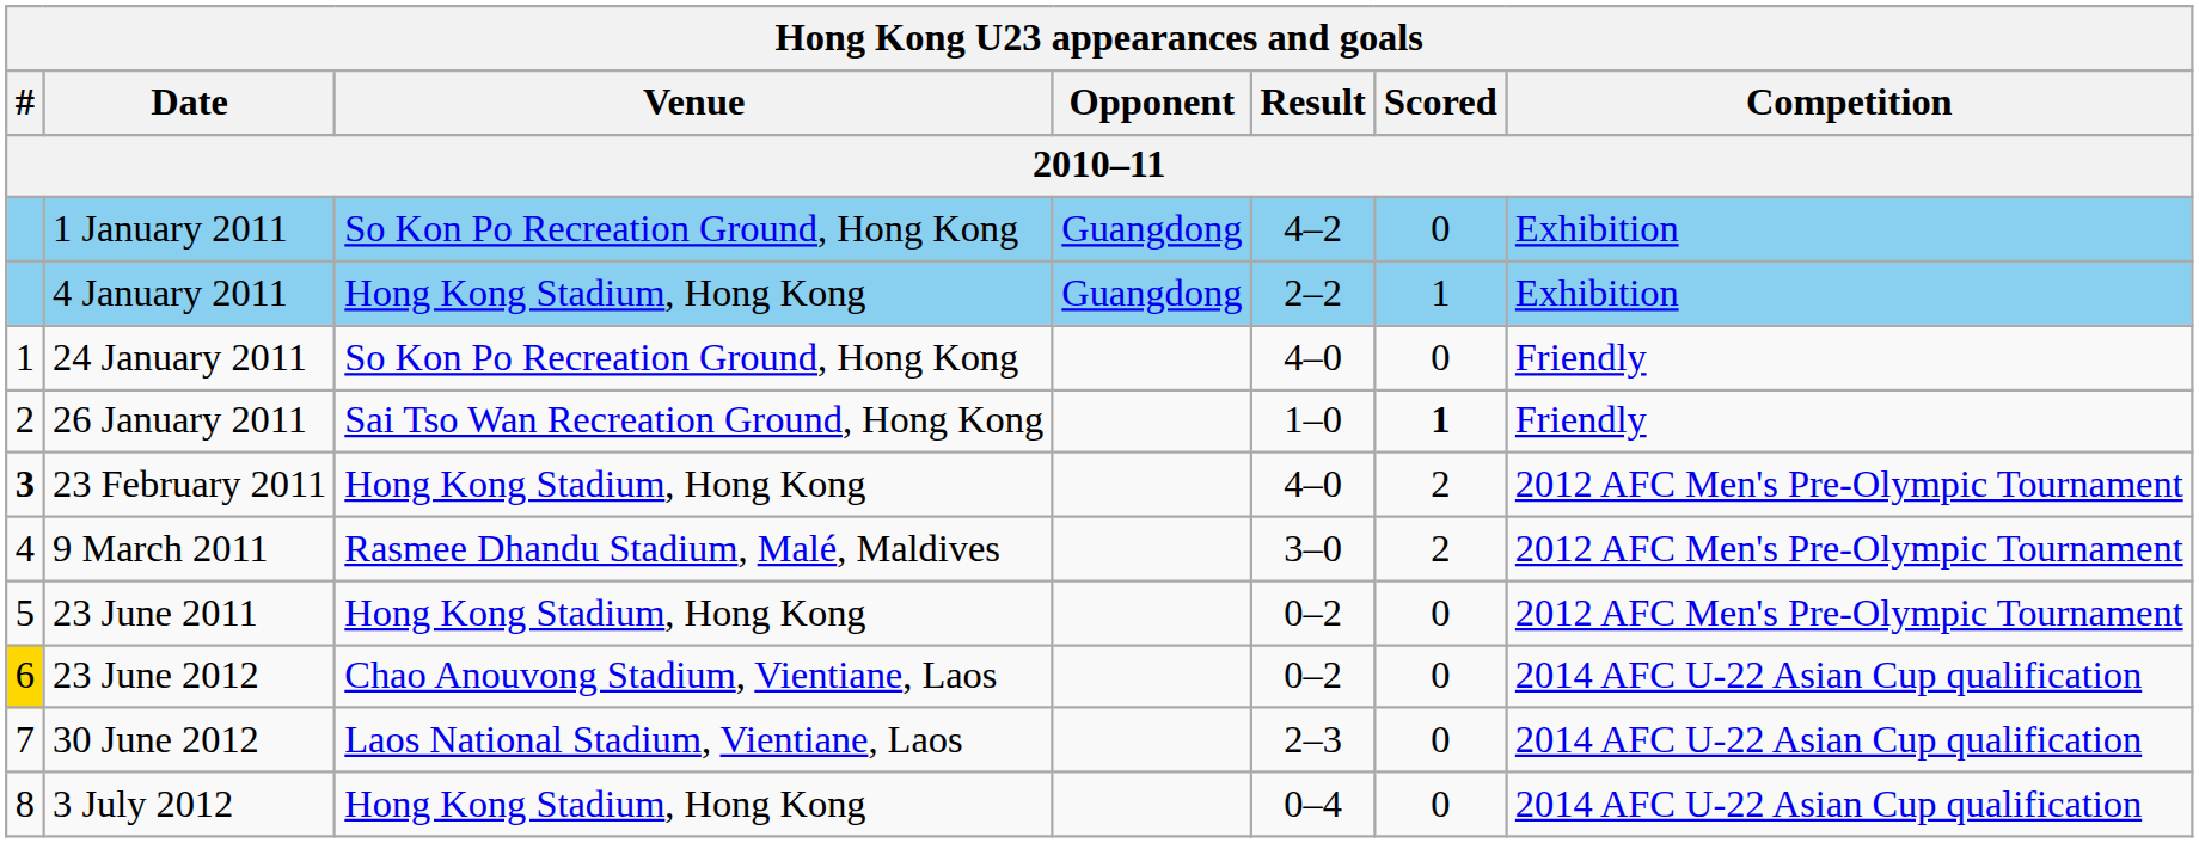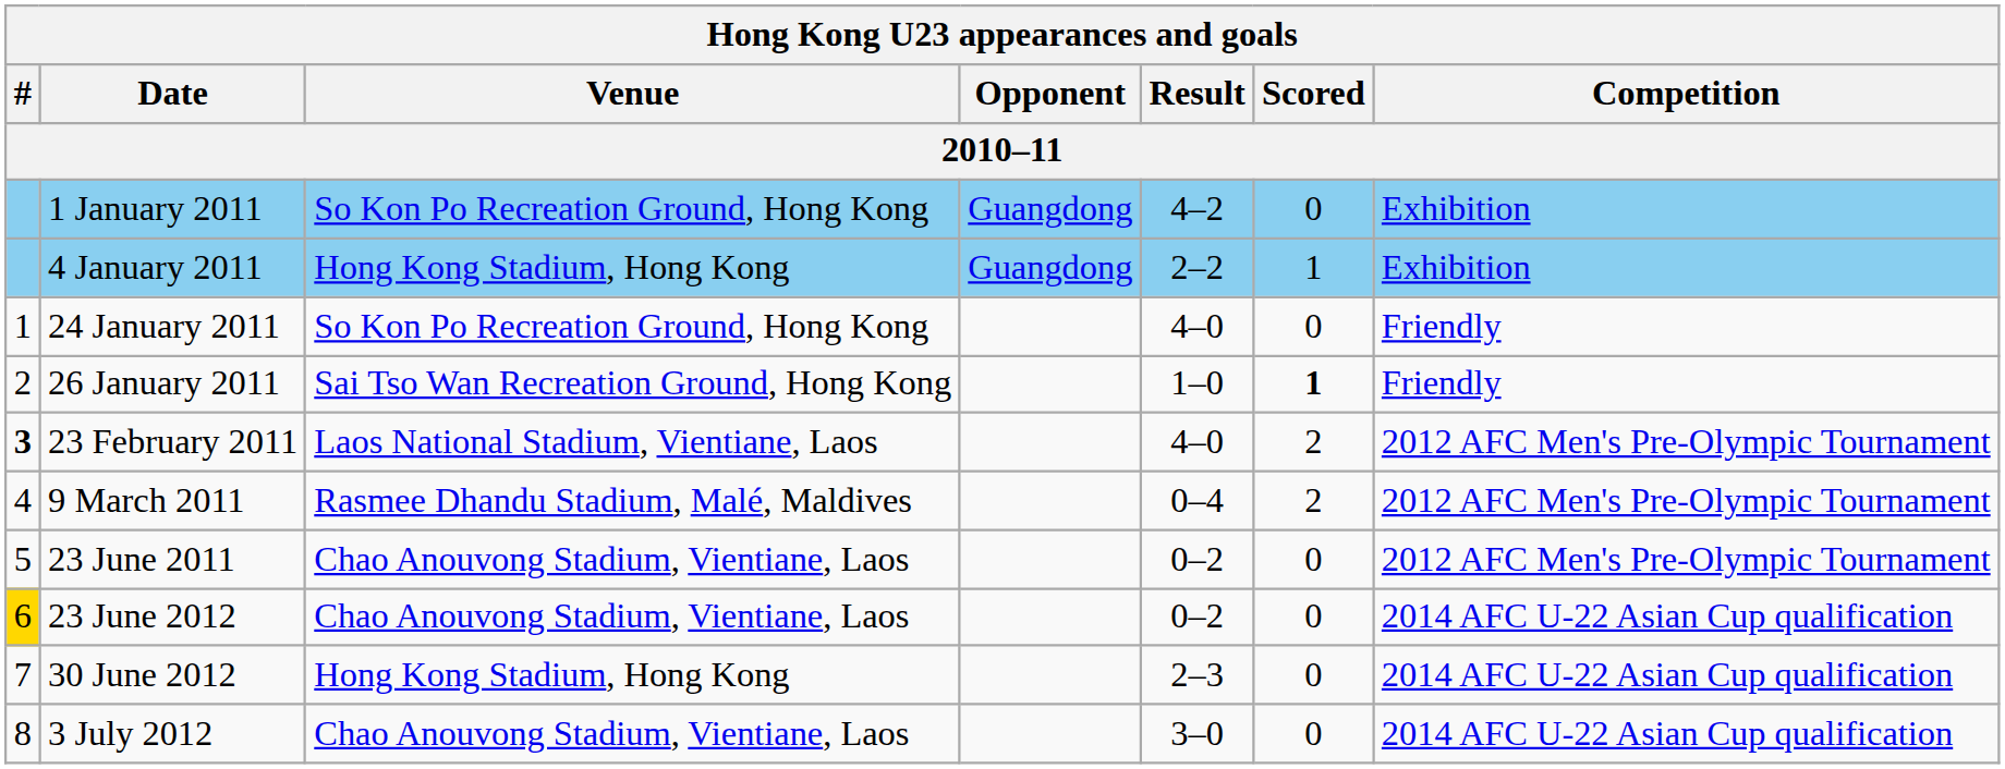23 February 2011 | Venue: Hong Kong Stadium, Hong Kong -> Laos National Stadium, Vientiane, Laos
9 March 2011 | Result: 3–0 -> 0–4
23 June 2011 | Venue: Hong Kong Stadium, Hong Kong -> Chao Anouvong Stadium, Vientiane, Laos
30 June 2012 | Venue: Laos National Stadium, Vientiane, Laos -> Hong Kong Stadium, Hong Kong
3 July 2012 | Venue: Hong Kong Stadium, Hong Kong -> Chao Anouvong Stadium, Vientiane, Laos
3 July 2012 | Result: 0–4 -> 3–0
